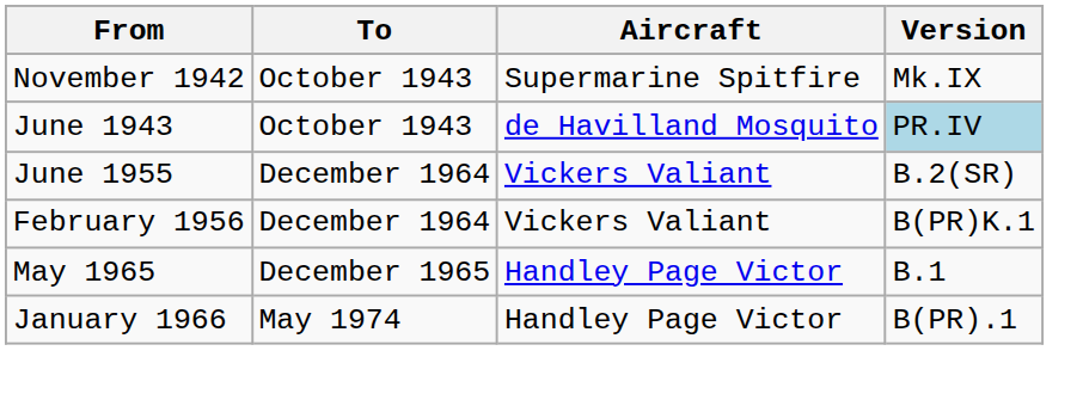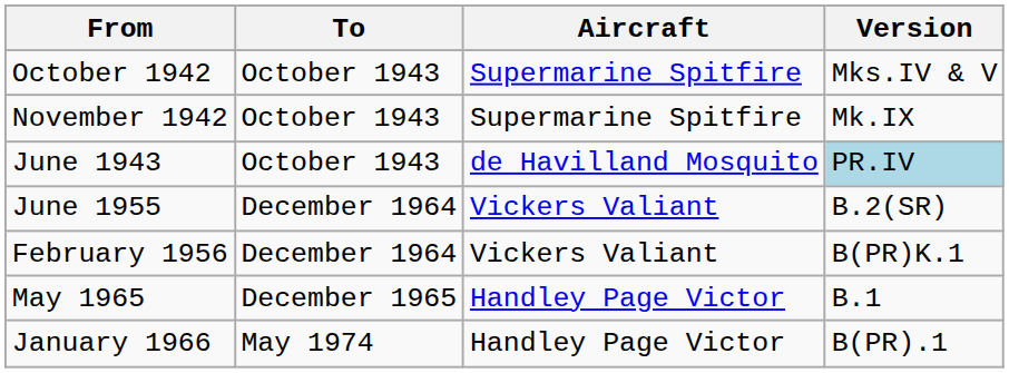+ row: October 1942 | October 1943 | Supermarine Spitfire | Mks.IV & V
